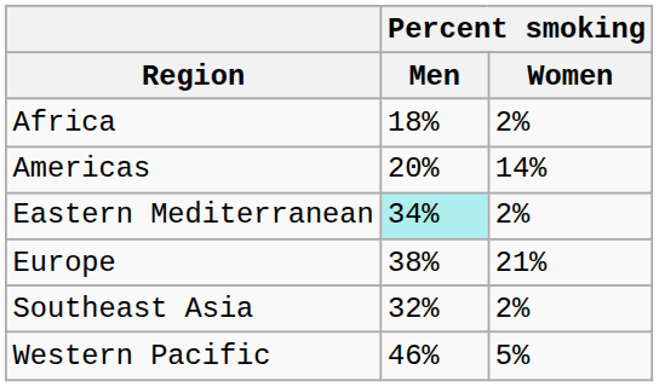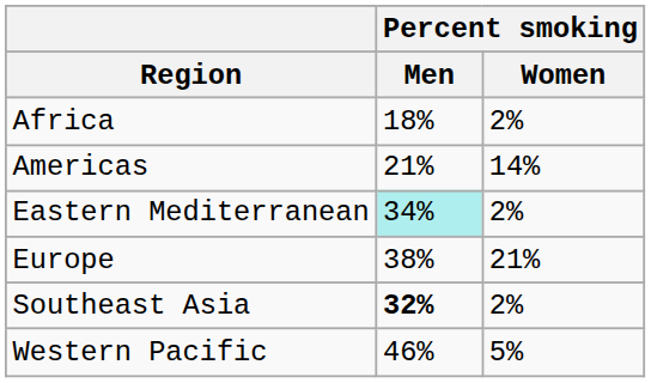Americas | Percent smoking / Men: 20% -> 21%
Southeast Asia | Percent smoking / Men: normal -> bold
